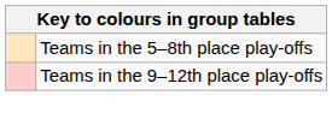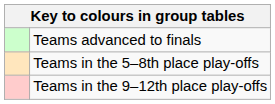+ row: Teams advanced to finals
